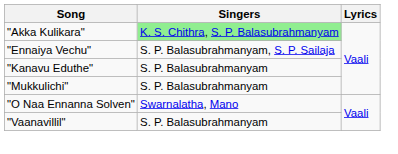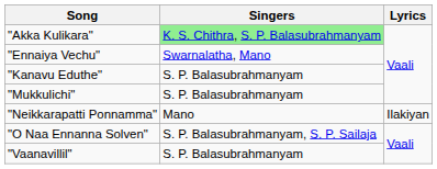"Ennaiya Vechu" | Singers: S. P. Balasubrahmanyam, S. P. Sailaja -> Swarnalatha, Mano
+ row: "Neikkarapatti Ponnamma" | Mano | Ilakiyan
"O Naa Ennanna Solven" | Singers: Swarnalatha, Mano -> S. P. Balasubrahmanyam, S. P. Sailaja
